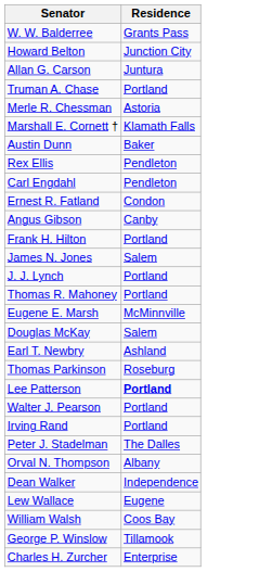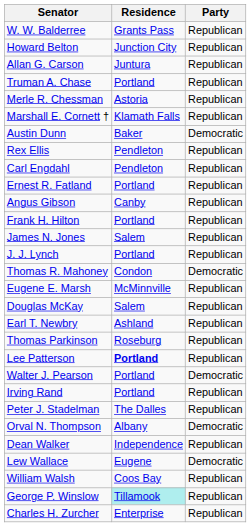+ column: Party | Republican | Republican | Republican | Republican | Republican | Republican | Democratic | Republican | Republican | Republican | Republican | Republican | Republican | Republican | Democratic | Republican | Republican | Republican | Republican | Republican | Democratic | Republican | Republican | Democratic | Republican | Democratic | Republican | Republican | Republican
Ernest R. Fatland | Residence: Condon -> Portland
Thomas R. Mahoney | Residence: Portland -> Condon
George P. Winslow | Residence: no background -> paleturquoise background
